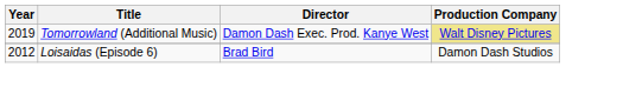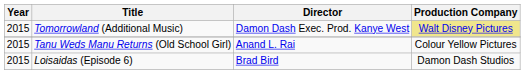Tomorrowland (Additional Music) | Year: 2019 -> 2015
+ row: 2015 | Tanu Weds Manu Returns (Old School Girl) | Anand L. Rai | Colour Yellow Pictures
Loisaidas (Episode 6) | Year: 2012 -> 2015
